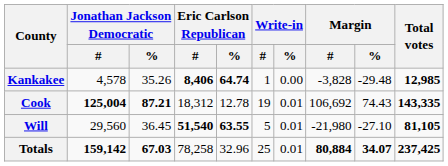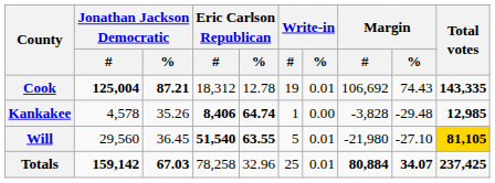rows swapped: Cook <-> Kankakee
Will | Total votes: no background -> gold background
